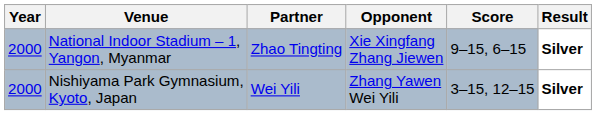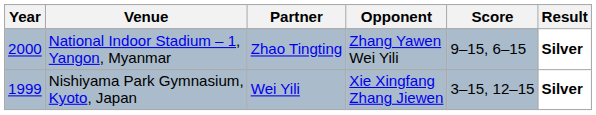National Indoor Stadium – 1, Yangon, Myanmar | Opponent: Xie Xingfang Zhang Jiewen -> Zhang Yawen Wei Yili
Nishiyama Park Gymnasium, Kyoto, Japan | Year: 2000 -> 1999
Nishiyama Park Gymnasium, Kyoto, Japan | Opponent: Zhang Yawen Wei Yili -> Xie Xingfang Zhang Jiewen
